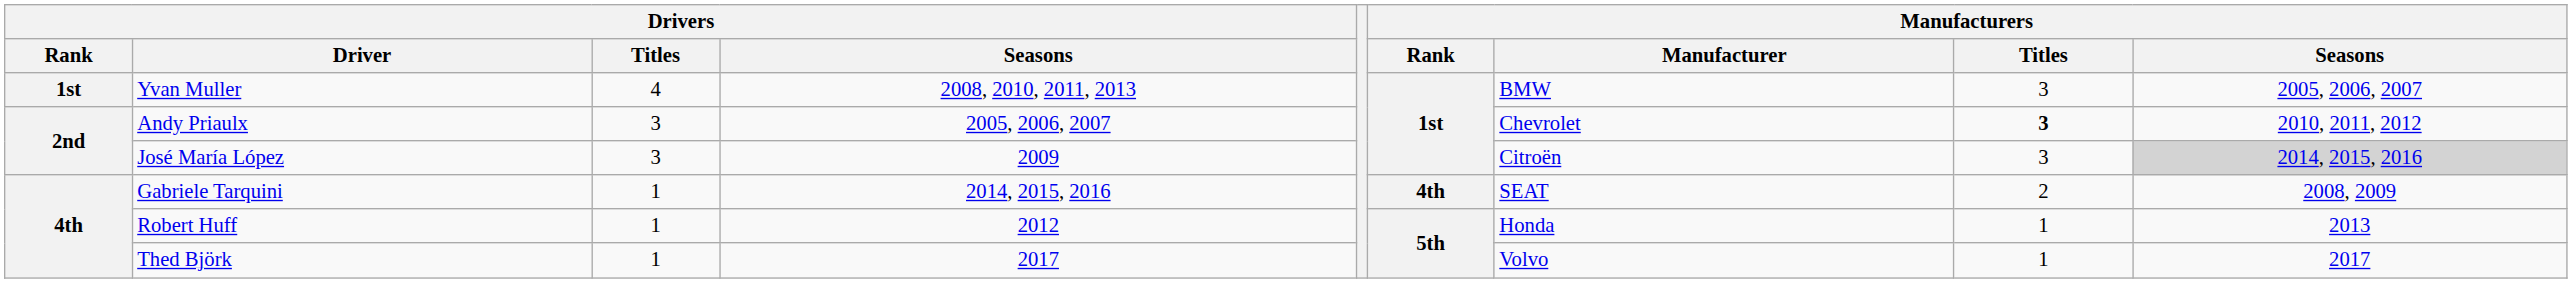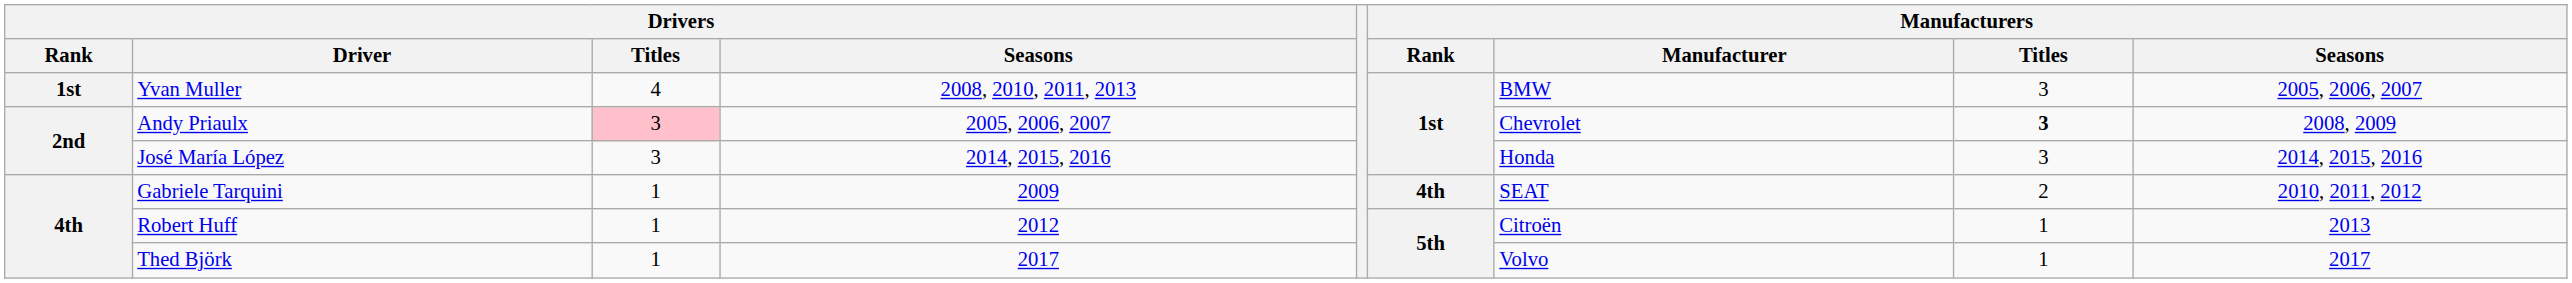Andy Priaulx | Drivers / Titles: no background -> pink background
Andy Priaulx | Manufacturers / Seasons: 2010, 2011, 2012 -> 2008, 2009
José María López | Drivers / Seasons: 2009 -> 2014, 2015, 2016
José María López | Manufacturers / Manufacturer: Citroën -> Honda
José María López | Manufacturers / Seasons: lightgrey background -> no background
Gabriele Tarquini | Drivers / Seasons: 2014, 2015, 2016 -> 2009
Gabriele Tarquini | Manufacturers / Seasons: 2008, 2009 -> 2010, 2011, 2012
Robert Huff | Manufacturers / Manufacturer: Honda -> Citroën
